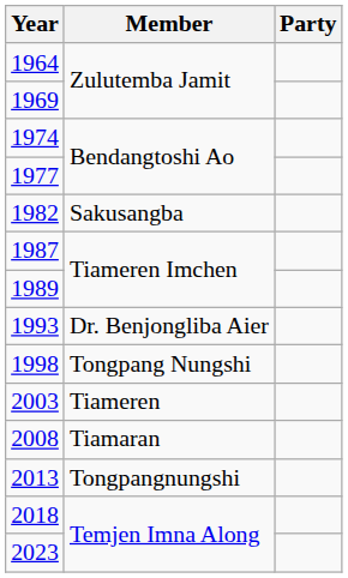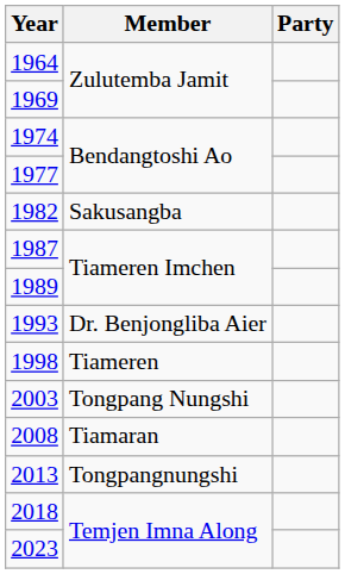1998 | Member: Tongpang Nungshi -> Tiameren
2003 | Member: Tiameren -> Tongpang Nungshi
